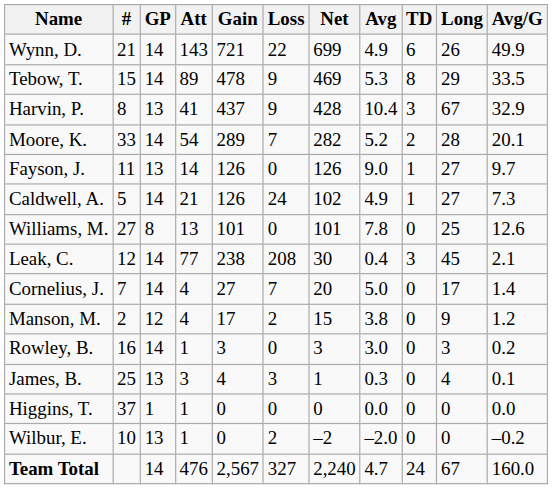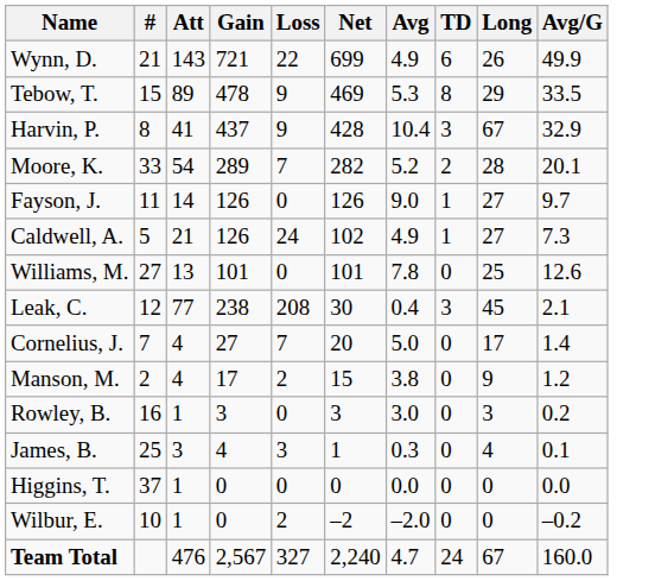- column: GP | 14 | 14 | 13 | 14 | 13 | 14 | 8 | 14 | 14 | 12 | 14 | 13 | 1 | 13 | 14
